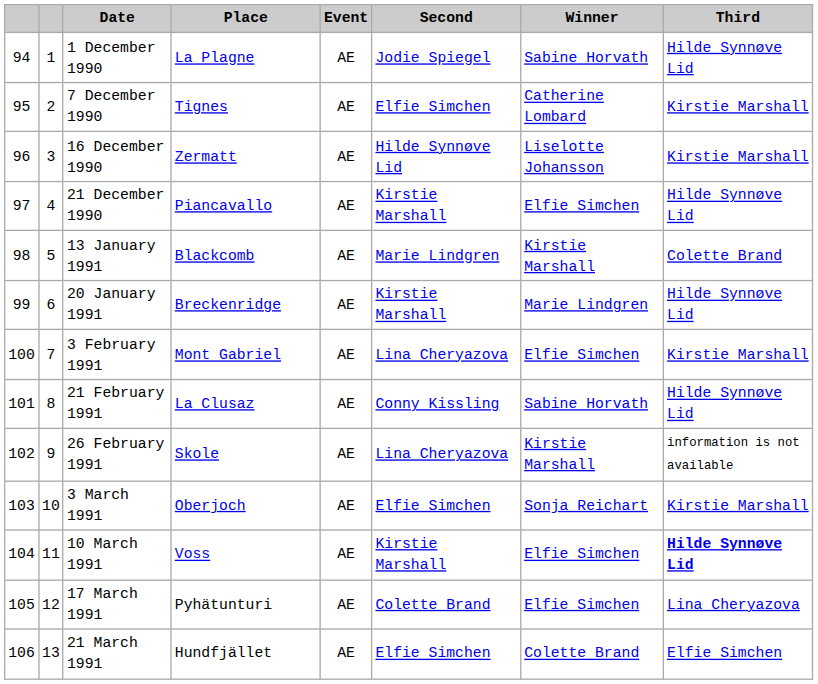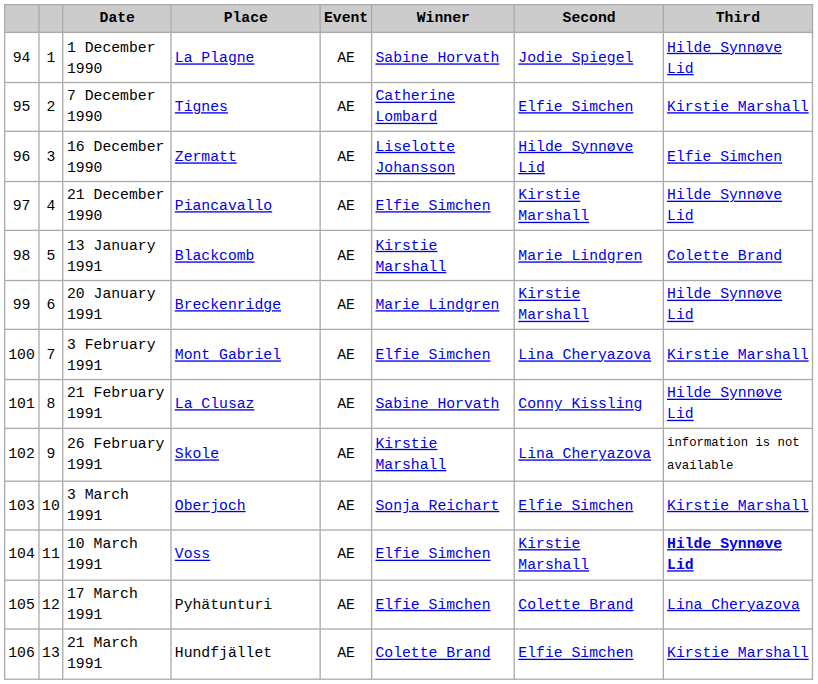columns swapped: Winner <-> Second
16 December 1990 | Third: Kirstie Marshall -> Elfie Simchen
21 March 1991 | Third: Elfie Simchen -> Kirstie Marshall
